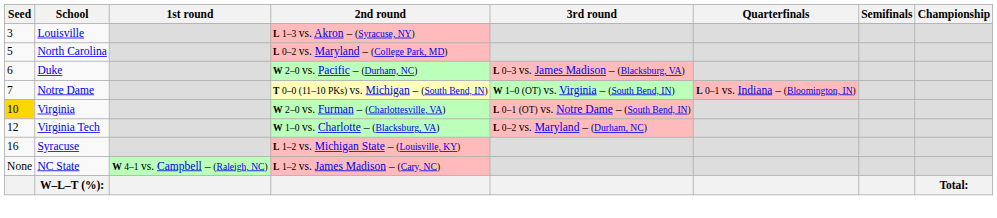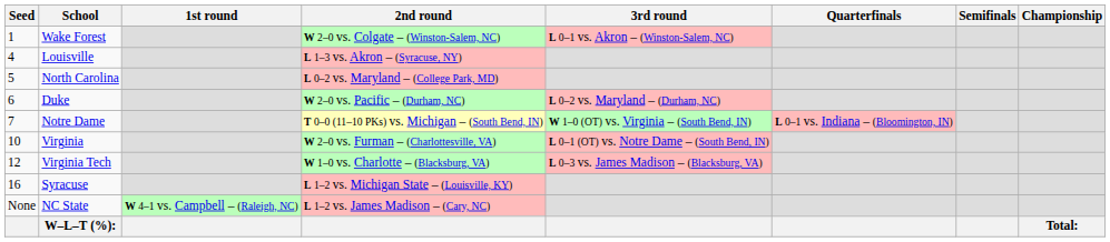+ row: 1 | Wake Forest | W 2–0 vs. Colgate – (Winston-Salem, NC) | L 0–1 vs. Akron – (Winston-Salem, NC)
Louisville | Seed: 3 -> 4
Duke | 3rd round: L 0–3 vs. James Madison – (Blacksburg, VA) -> L 0–2 vs. Maryland – (Durham, NC)
Virginia | Seed: gold background -> no background
Virginia Tech | 3rd round: L 0–2 vs. Maryland – (Durham, NC) -> L 0–3 vs. James Madison – (Blacksburg, VA)
